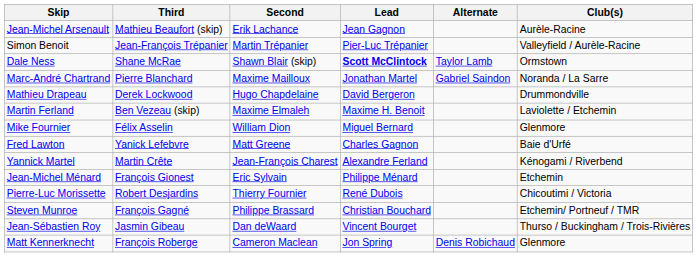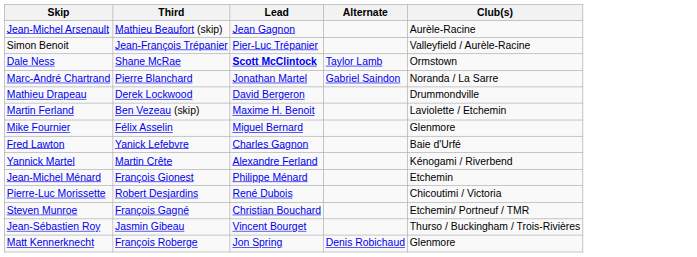- column: Second | Erik Lachance | Martin Trépanier | Shawn Blair (skip) | Maxime Mailloux | Hugo Chapdelaine | Maxime Elmaleh | William Dion | Matt Greene | Jean-François Charest | Eric Sylvain | Thierry Fournier | Philippe Brassard | Dan deWaard | Cameron Maclean
